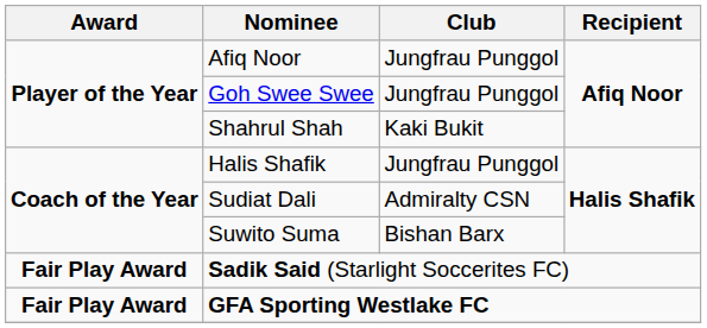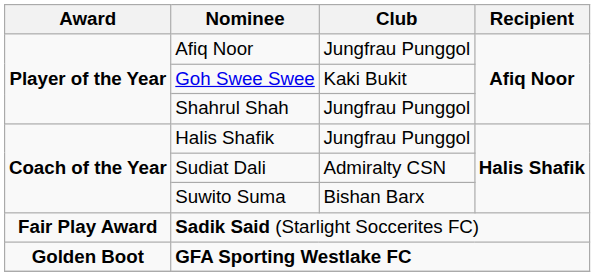Goh Swee Swee | Club: Jungfrau Punggol -> Kaki Bukit
Shahrul Shah | Club: Kaki Bukit -> Jungfrau Punggol
GFA Sporting Westlake FC | Award: Fair Play Award -> Golden Boot
